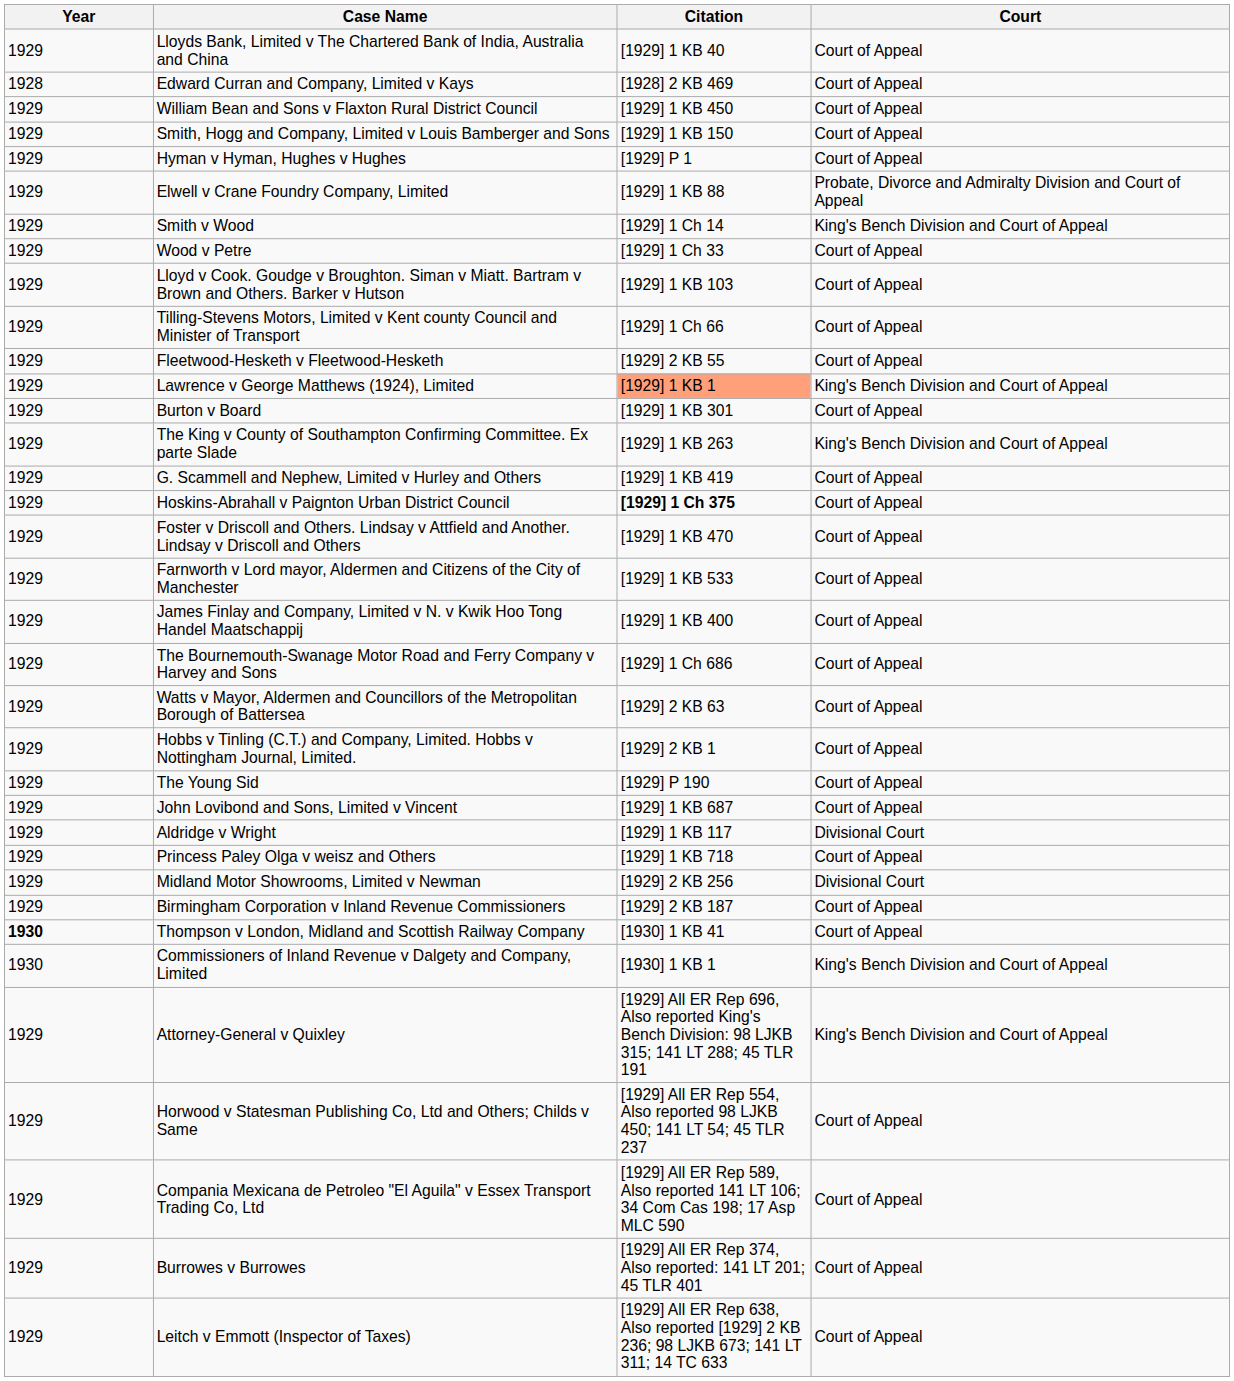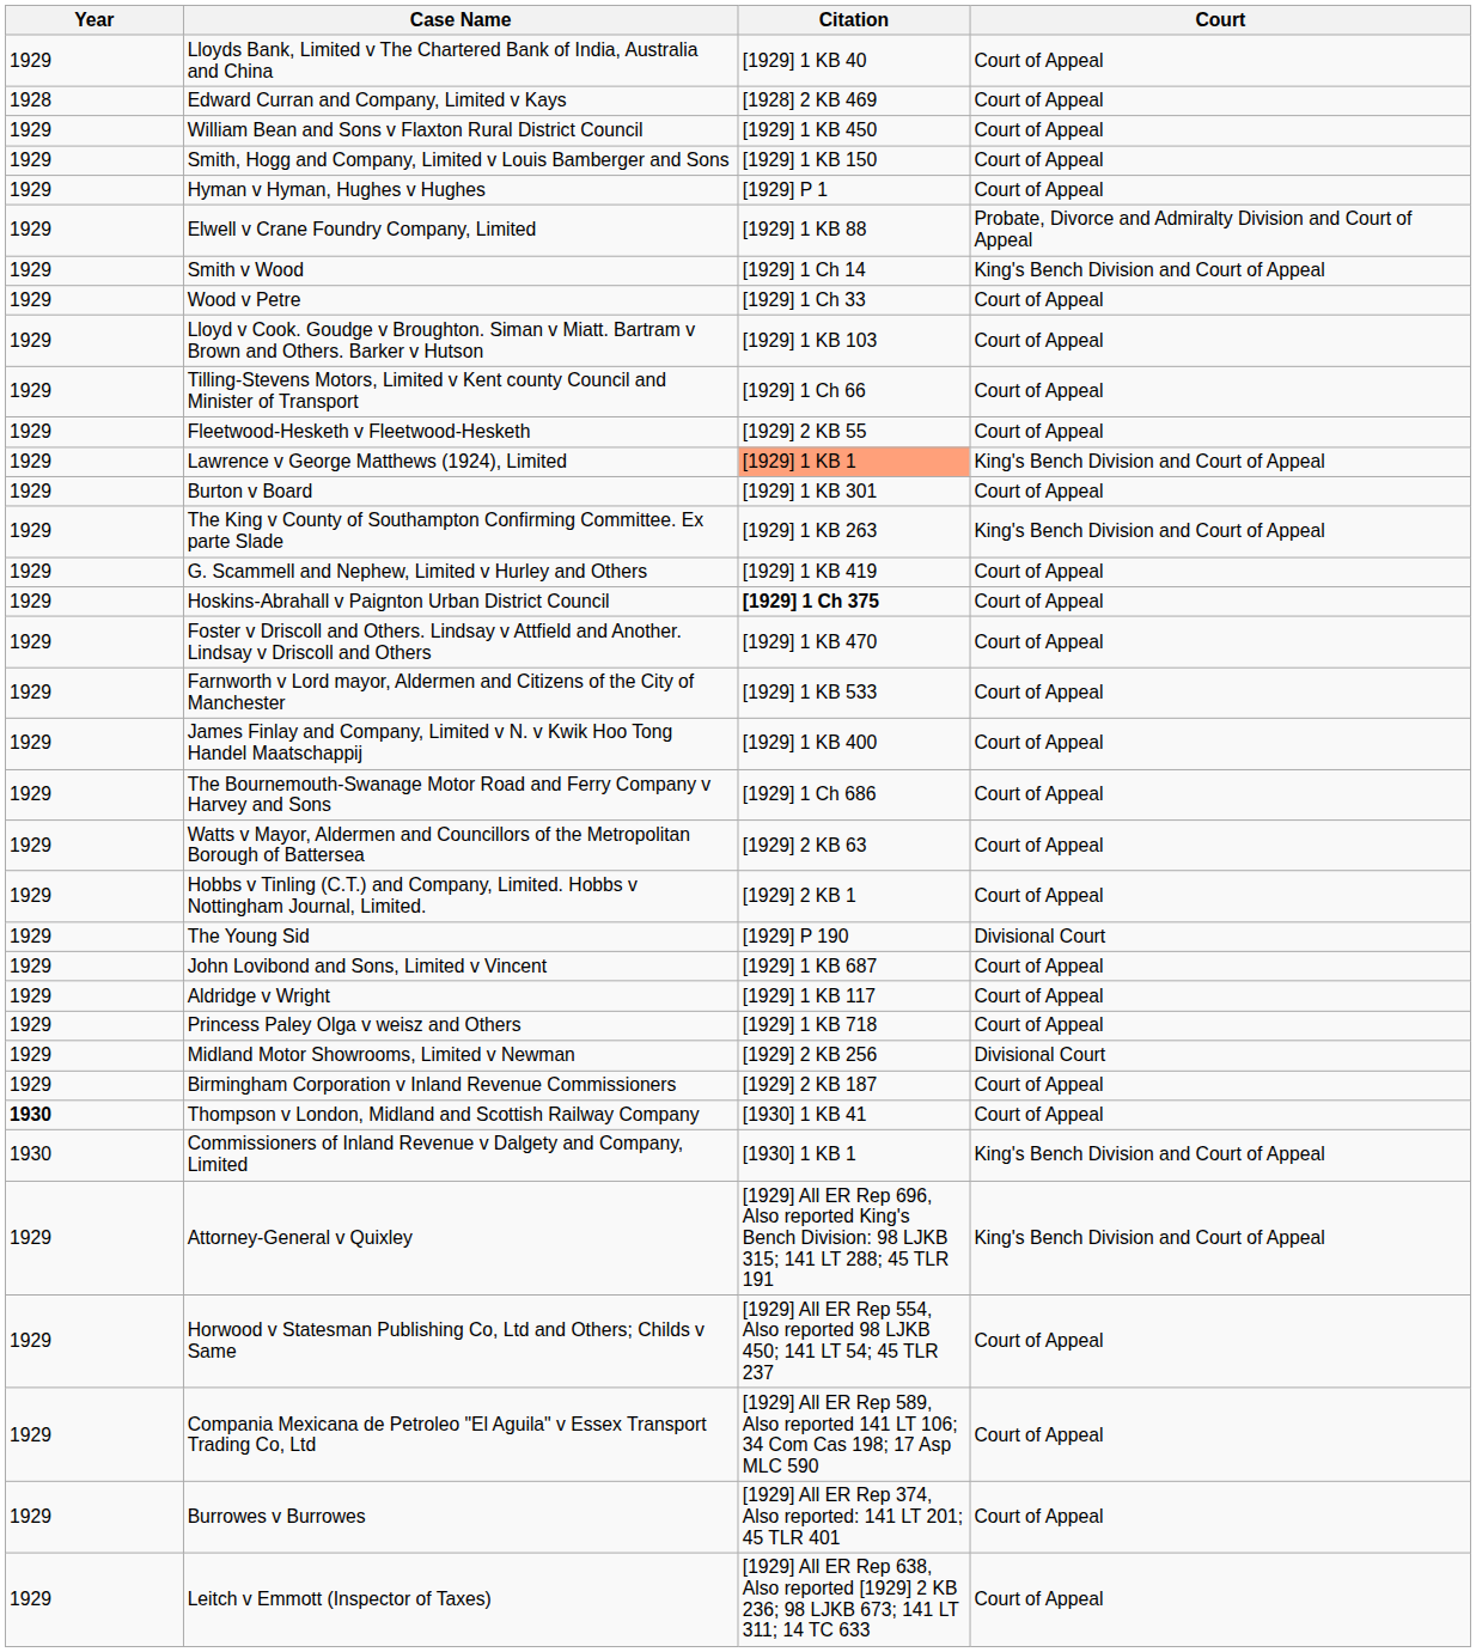The Young Sid | Court: Court of Appeal -> Divisional Court
Aldridge v Wright | Court: Divisional Court -> Court of Appeal
